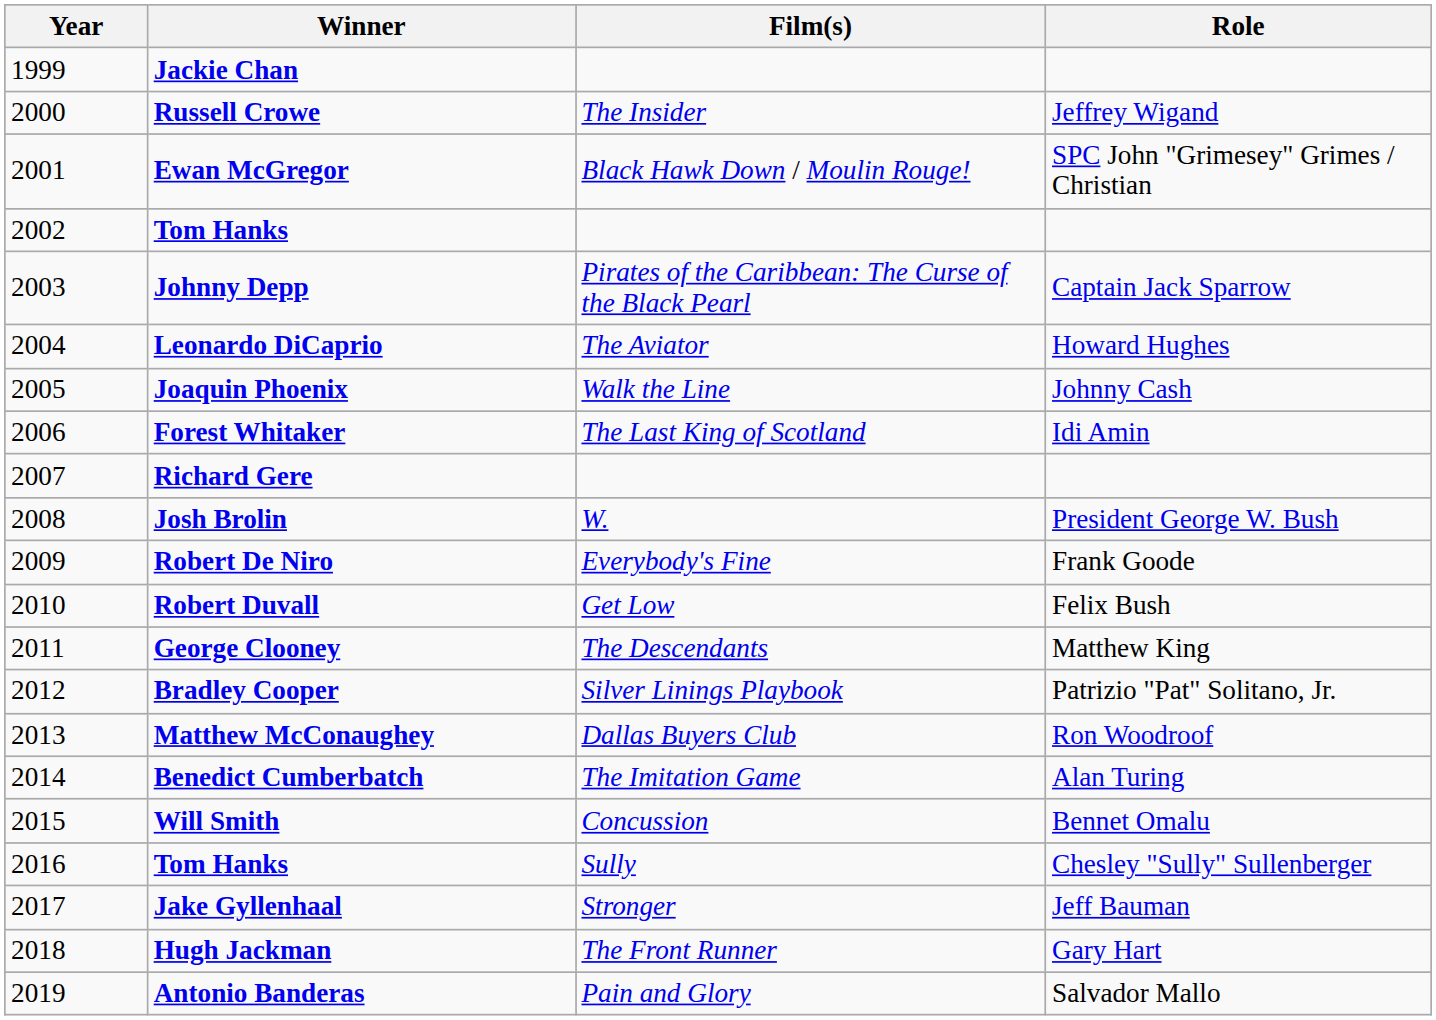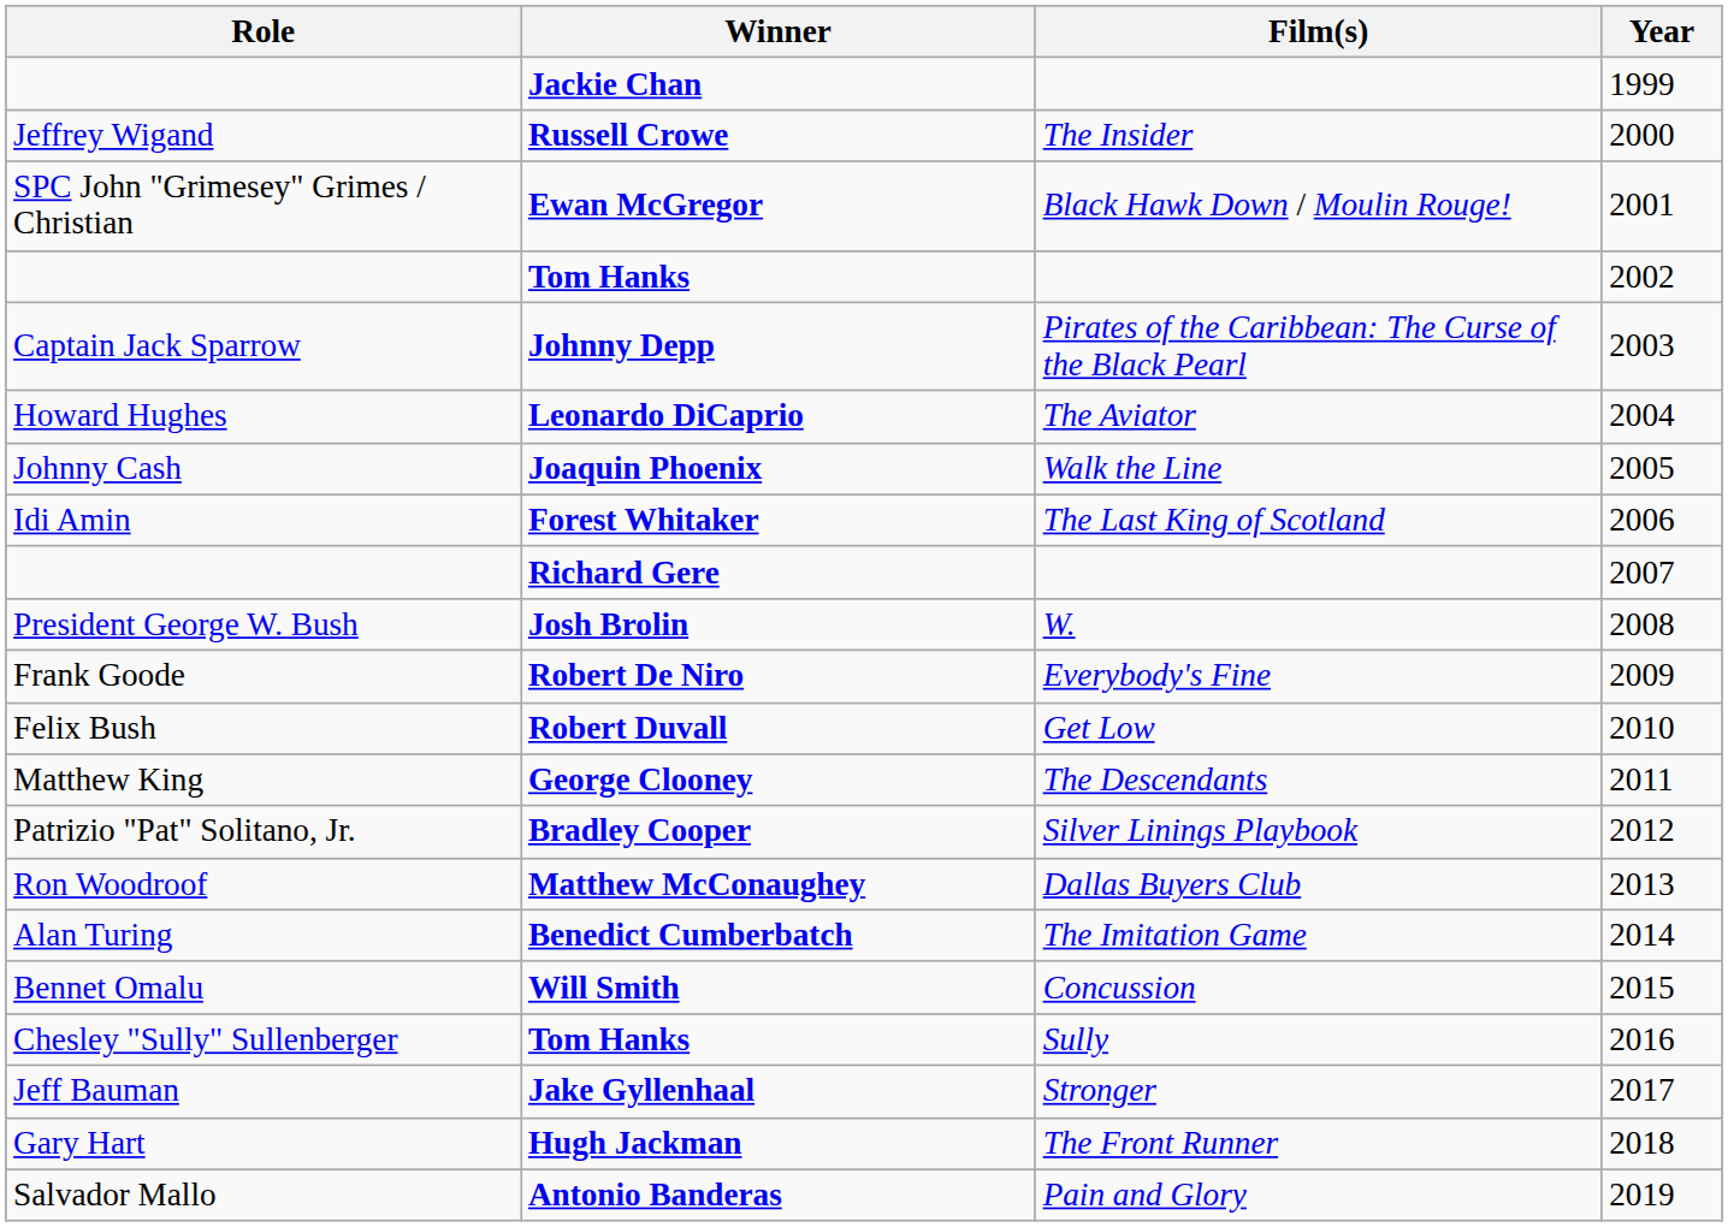columns swapped: Year <-> Role
